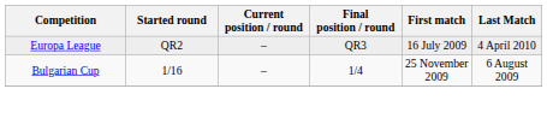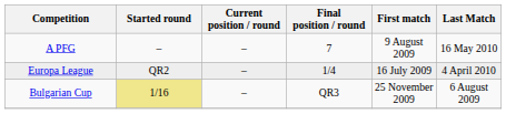+ row: A PFG | – | – | 7 | 9 August 2009 | 16 May 2010
Europa League | Final position / round: QR3 -> 1/4
Bulgarian Cup | Started round: no background -> khaki background
Bulgarian Cup | Final position / round: 1/4 -> QR3
